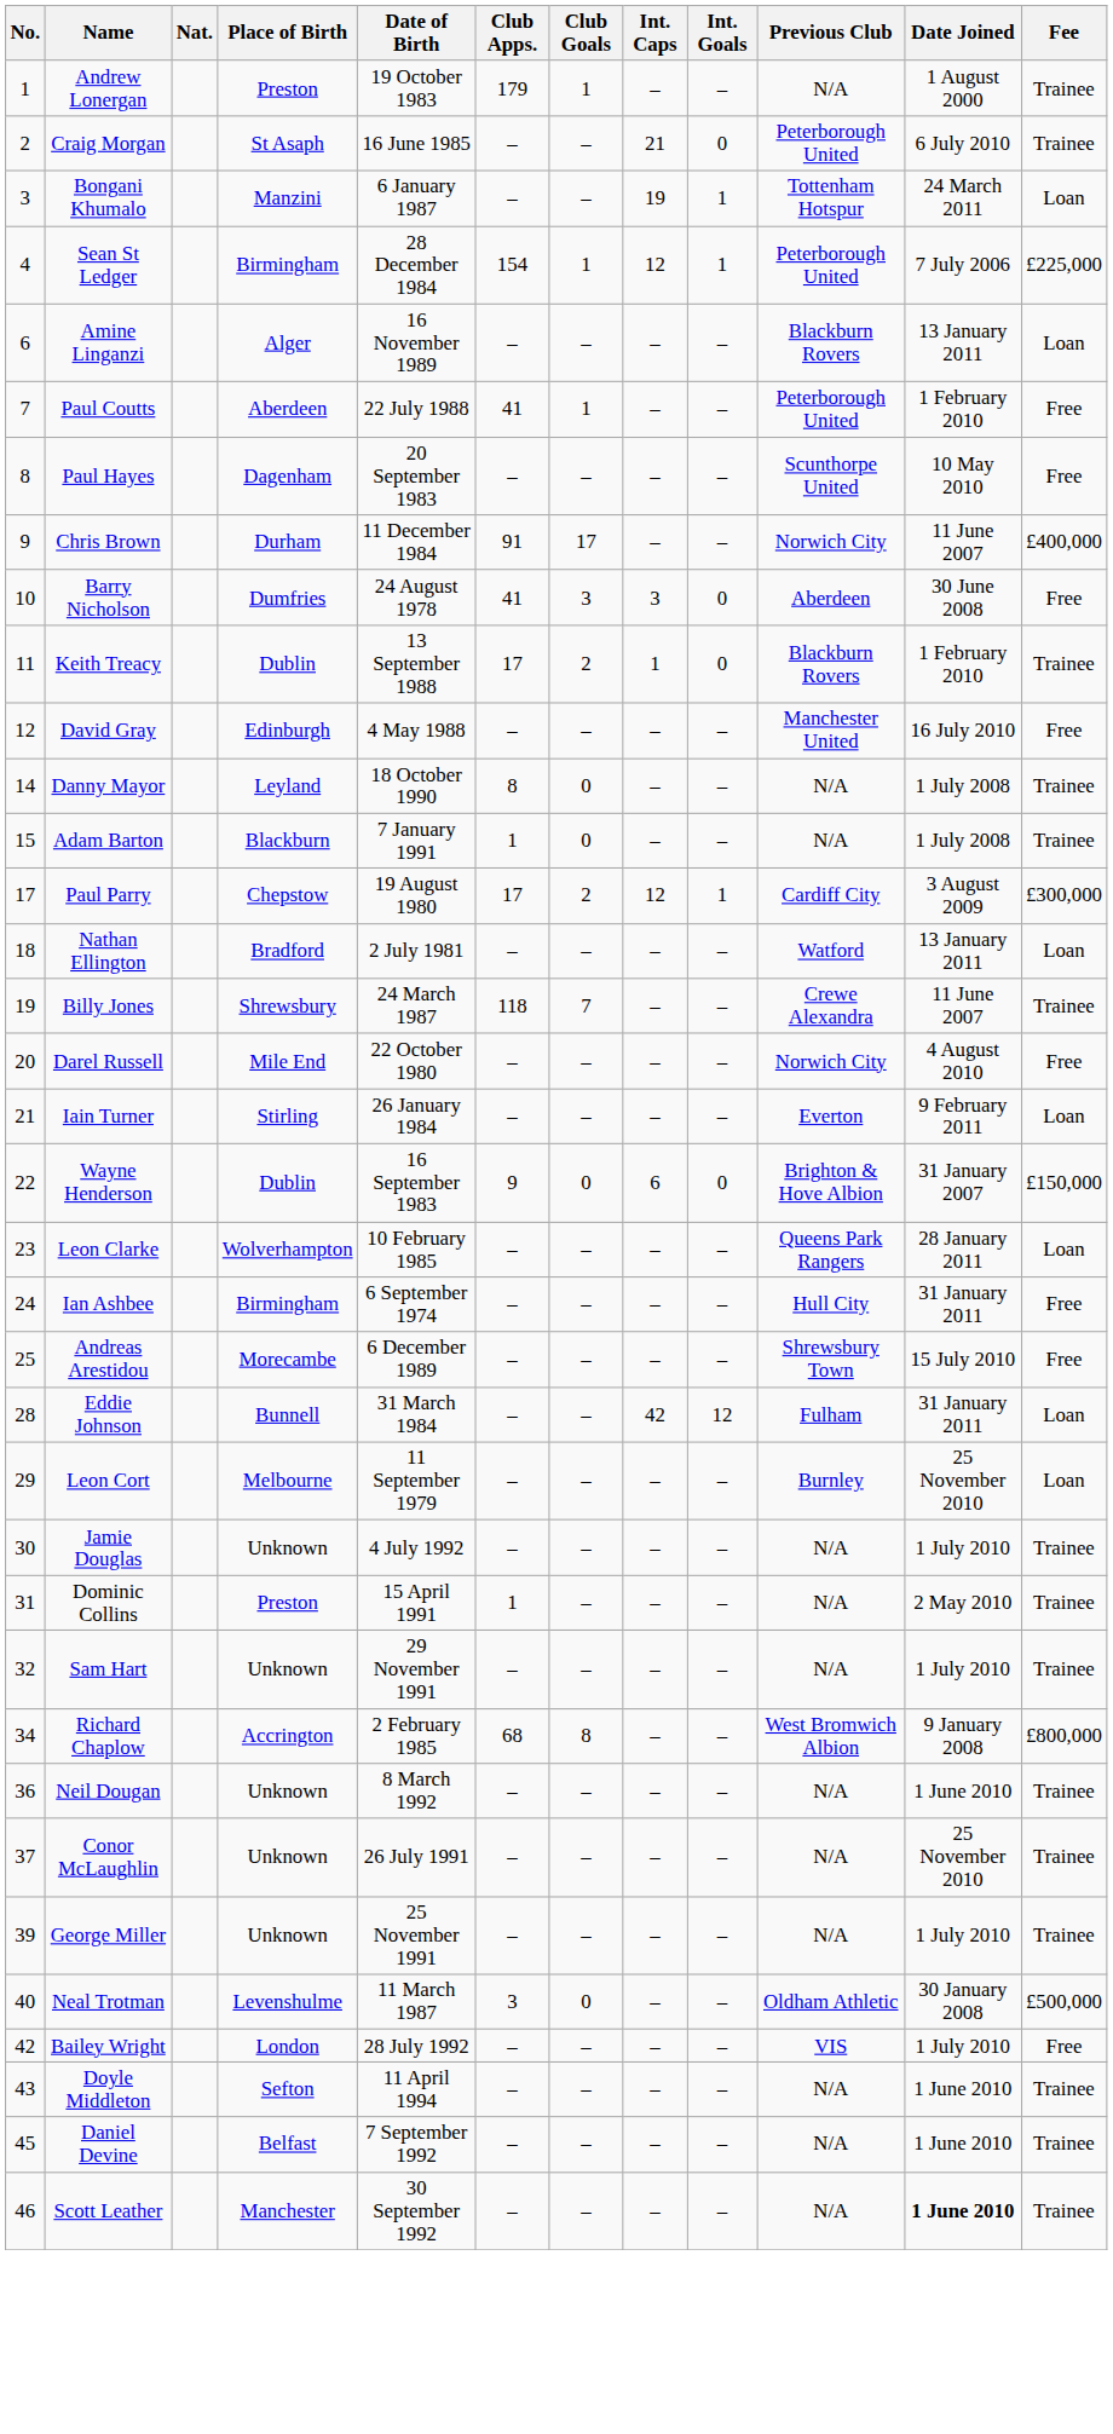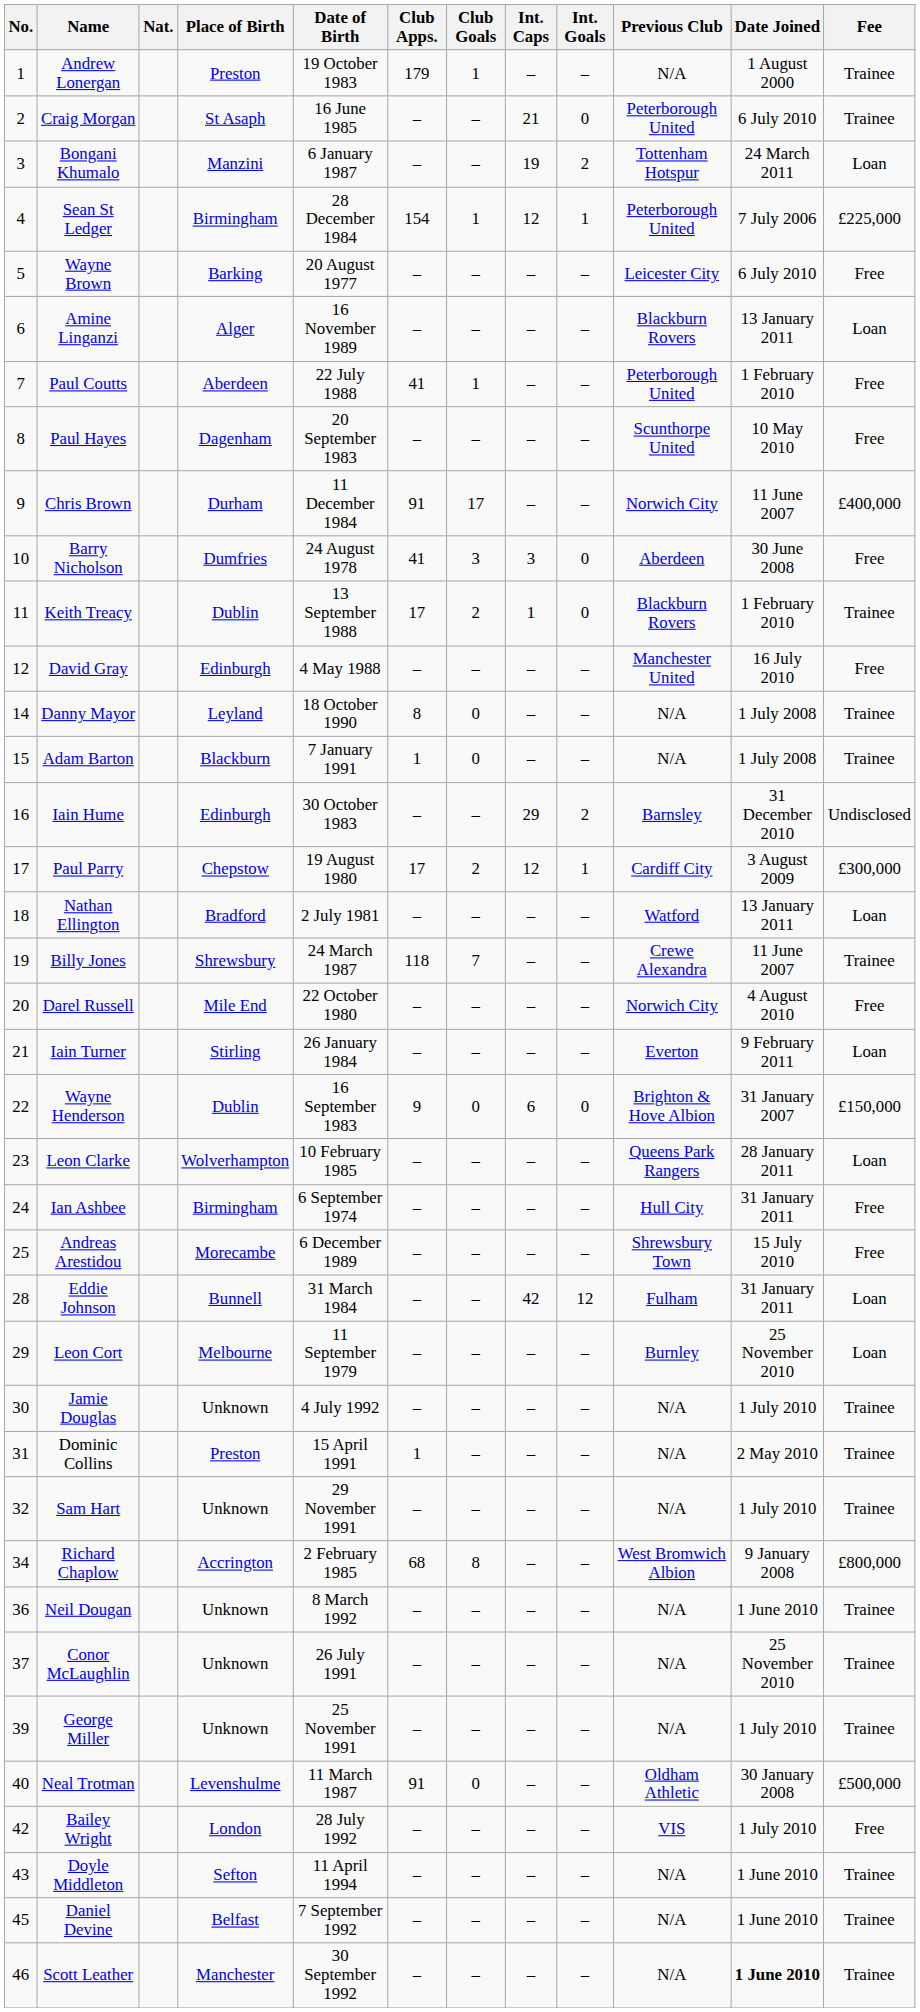Bongani Khumalo | Int. Goals: 1 -> 2
+ row: 5 | Wayne Brown | Barking | 20 August 1977 | – | – | – | – | Leicester City | 6 July 2010 | Free
+ row: 16 | Iain Hume | Edinburgh | 30 October 1983 | – | – | 29 | 2 | Barnsley | 31 December 2010 | Undisclosed
Neal Trotman | Club Apps.: 3 -> 91
